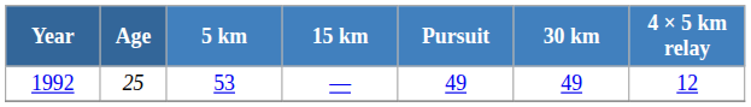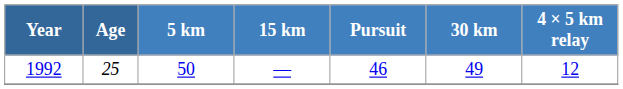1992 | 5 km: 53 -> 50
1992 | Pursuit: 49 -> 46
